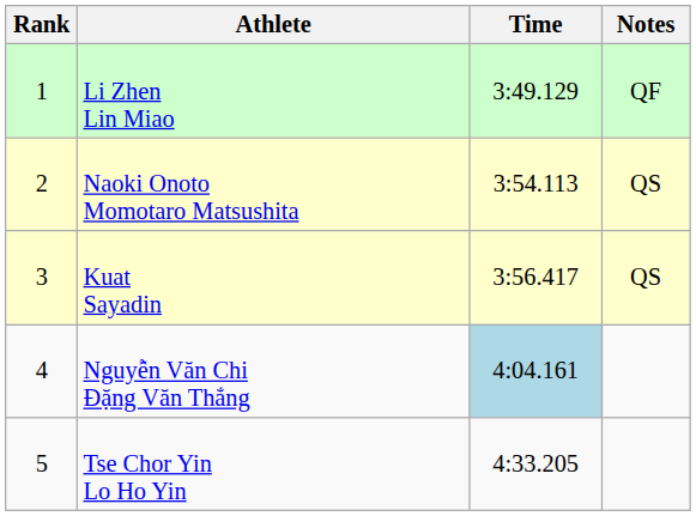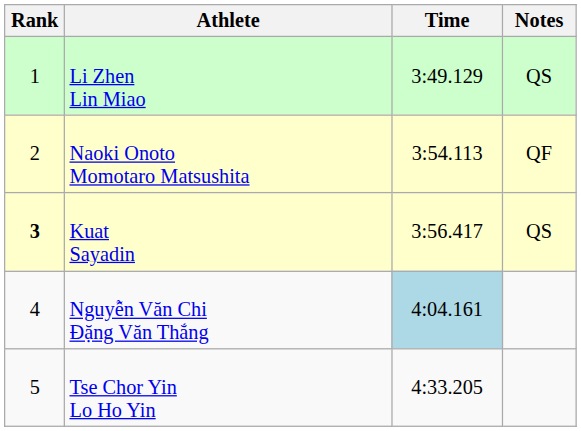Li Zhen Lin Miao | Notes: QF -> QS
Naoki Onoto Momotaro Matsushita | Notes: QS -> QF
Kuat Sayadin | Rank: normal -> bold
